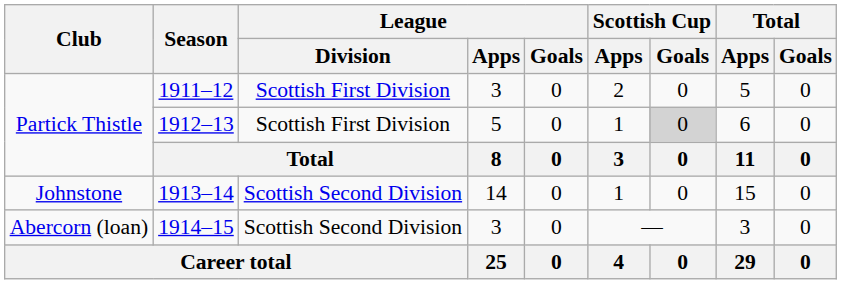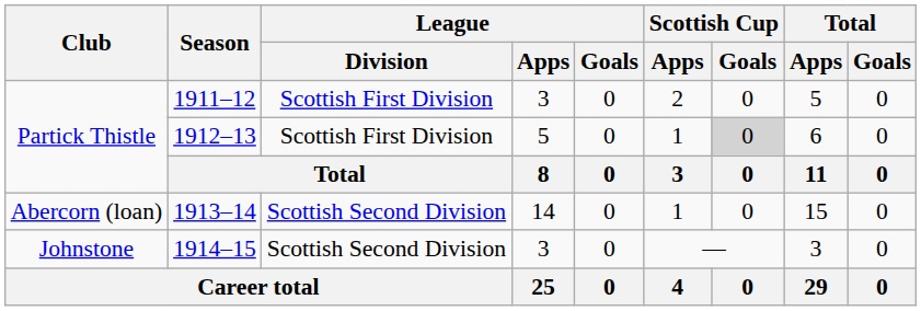1913–14 | Club: Johnstone -> Abercorn (loan)
1914–15 | Club: Abercorn (loan) -> Johnstone
